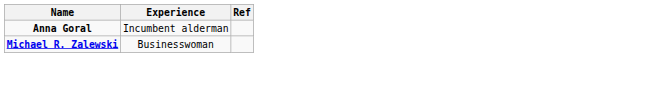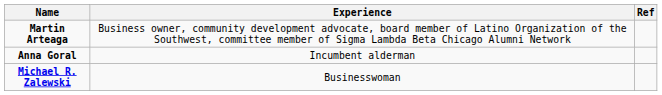+ row: Martin Arteaga | Business owner, community development advocate, board member of Latino Organization of the Southwest, committee member of Sigma Lambda Beta Chicago Alumni Network
